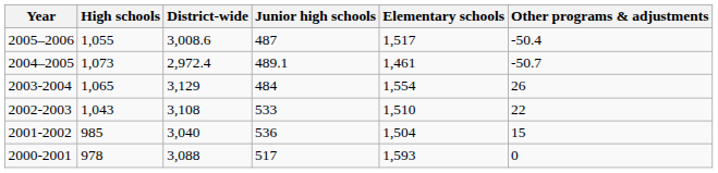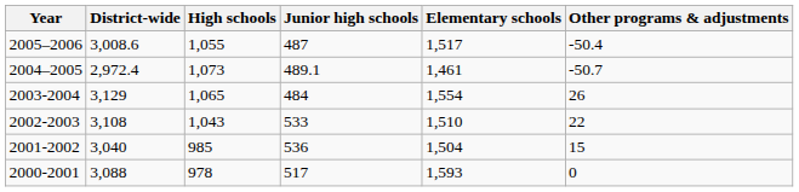columns swapped: District-wide <-> High schools
